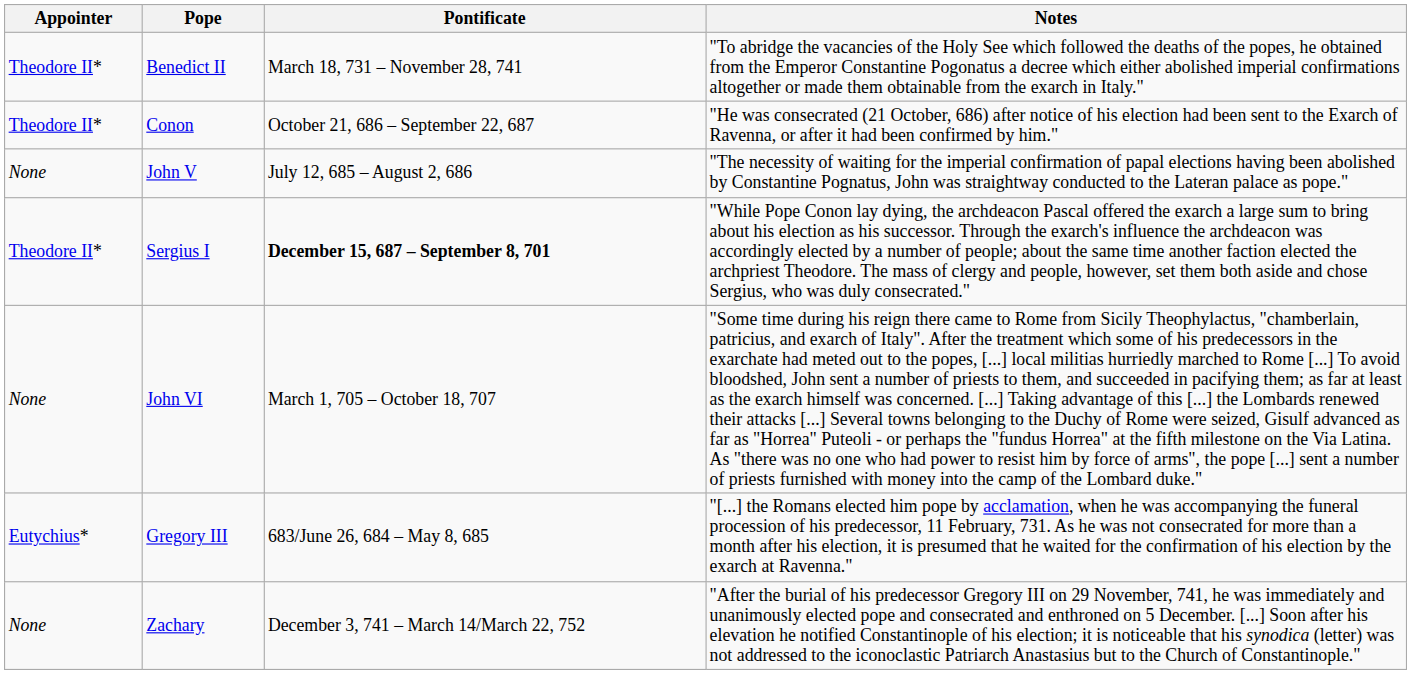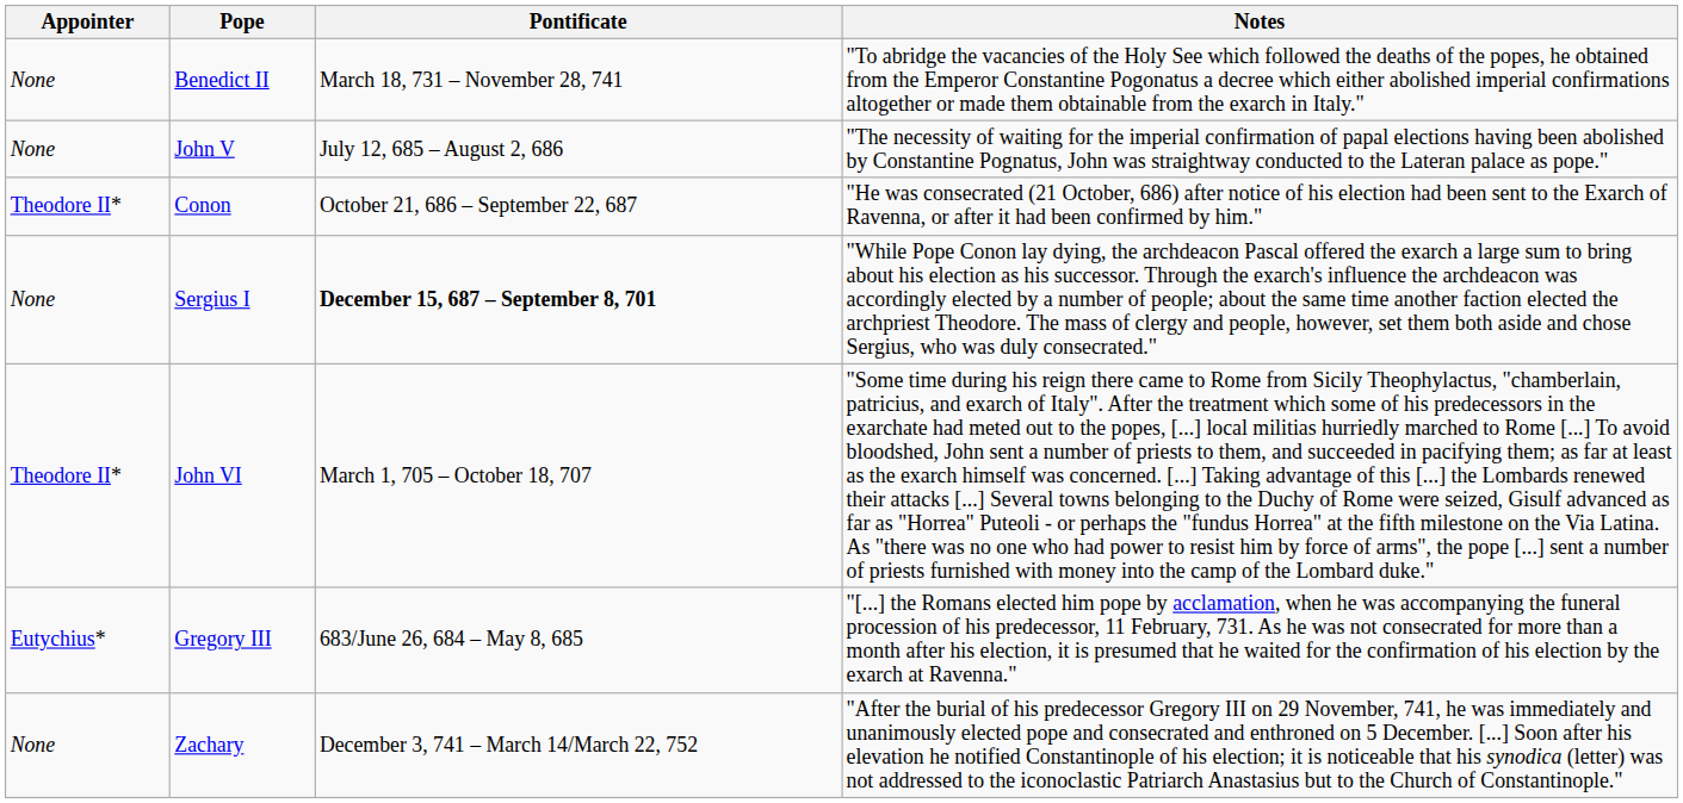Benedict II | Appointer: Theodore II* -> None
rows swapped: John V <-> Conon
Sergius I | Appointer: Theodore II* -> None
John VI | Appointer: None -> Theodore II*
